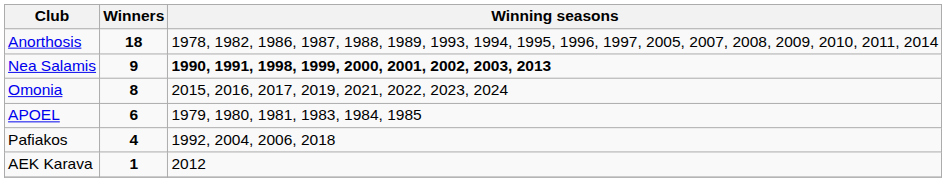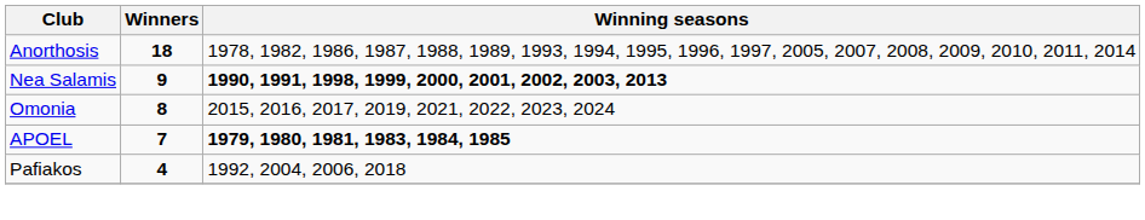APOEL | Winners: 6 -> 7
APOEL | Winning seasons: normal -> bold
- row: AEK Karava | 1 | 2012
